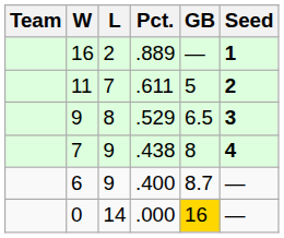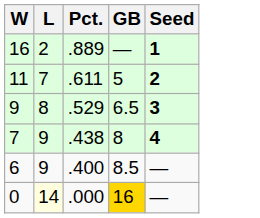- column: Team
6 | GB: 8.7 -> 8.5
0 | L: no background -> lightyellow background
